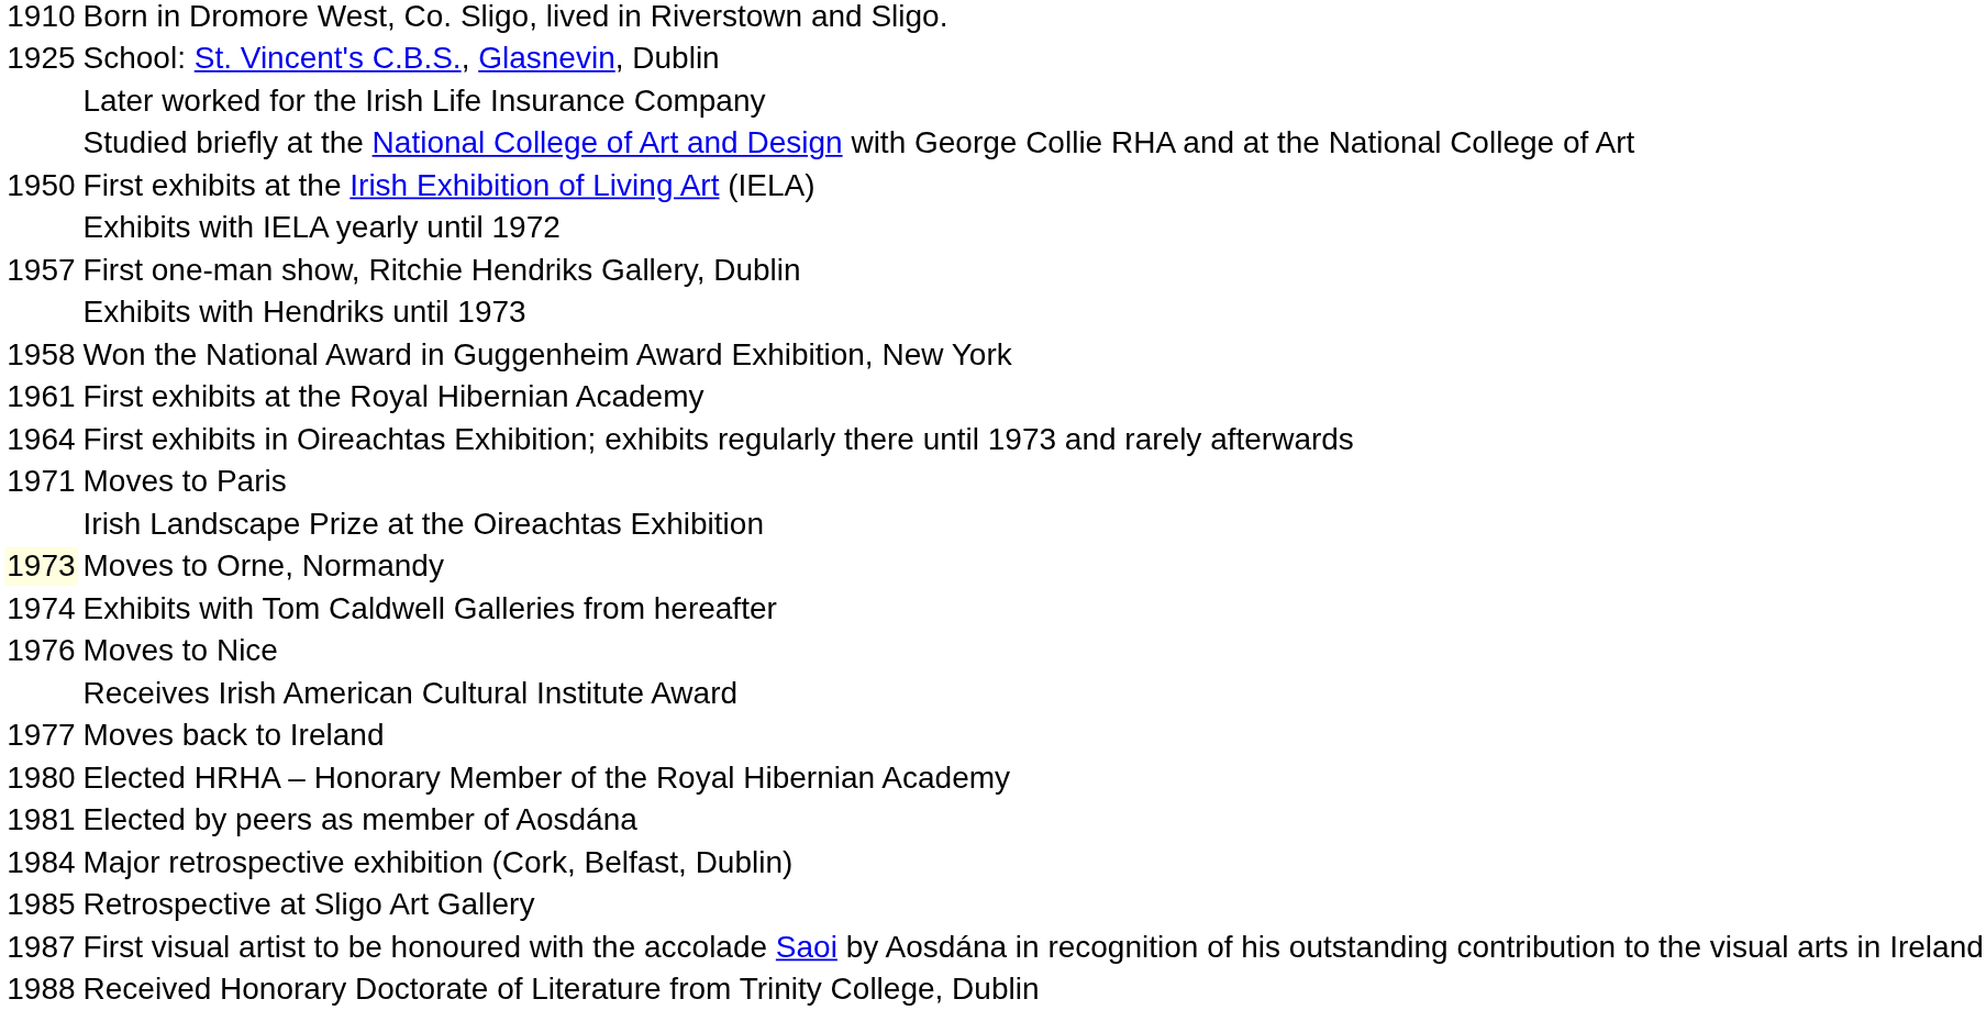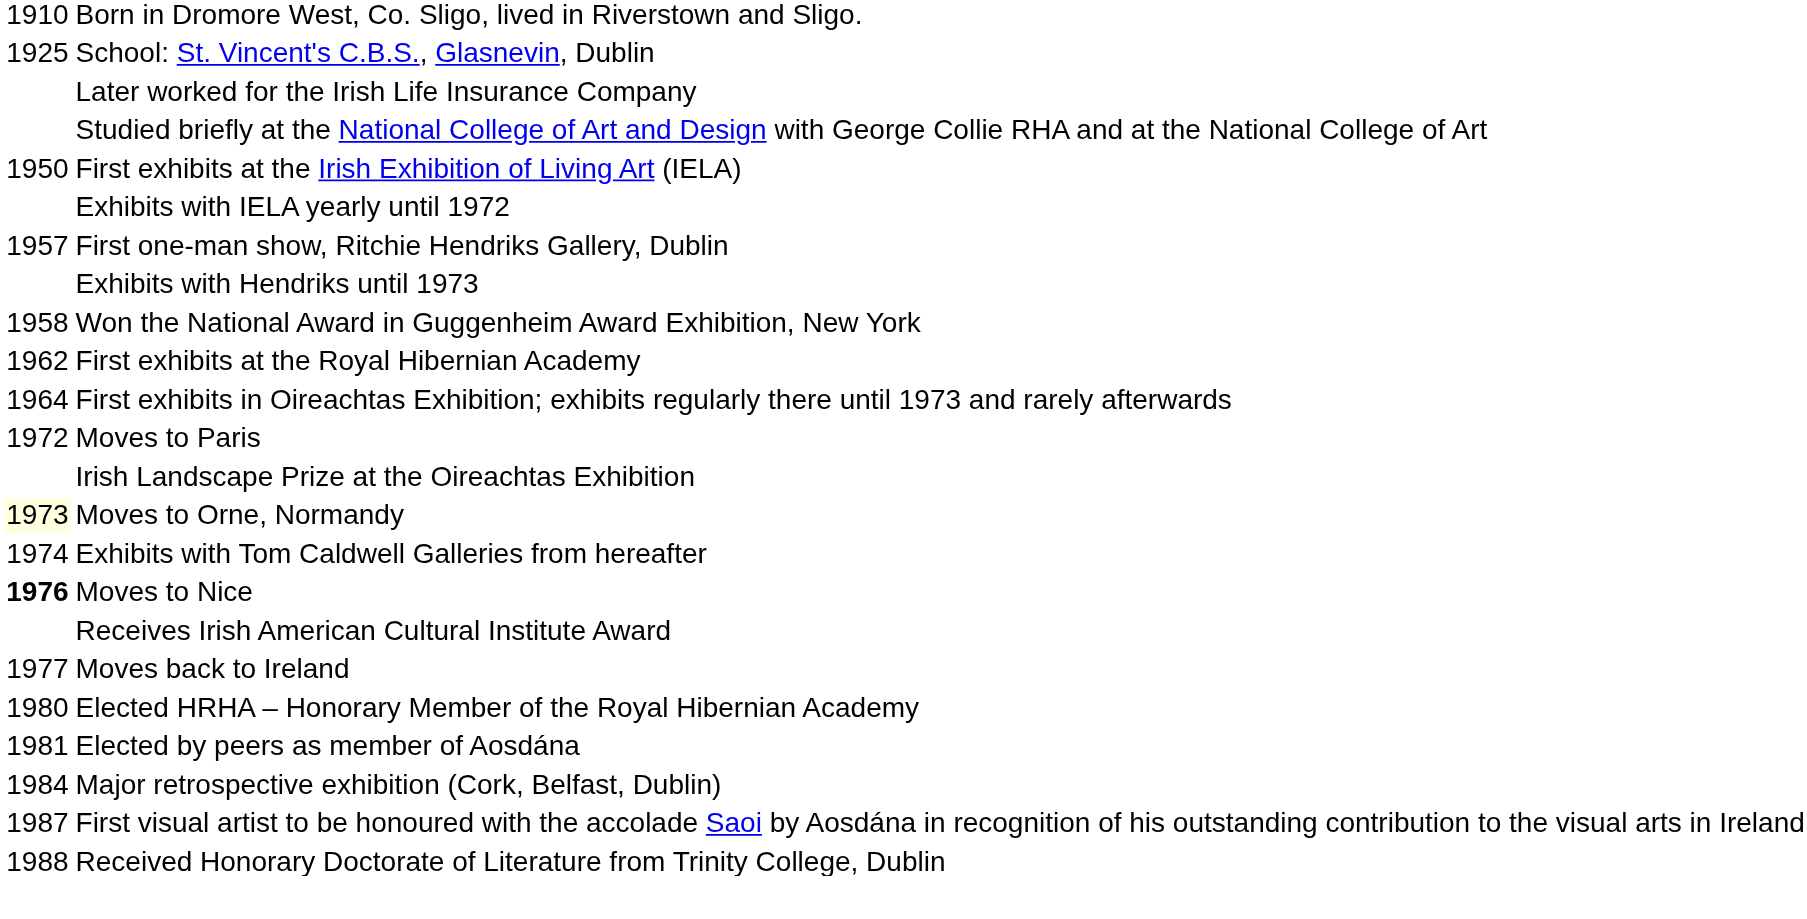First exhibits at the Royal Hibernian Academy | column 1: 1961 -> 1962
Moves to Paris | column 1: 1971 -> 1972
Moves to Nice | column 1: normal -> bold
- row: 1985 | Retrospective at Sligo Art Gallery
